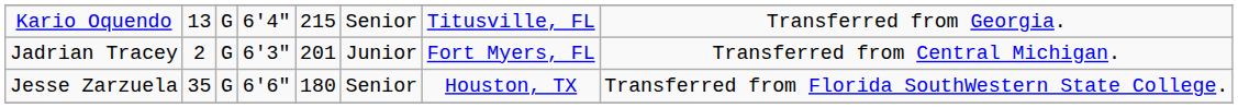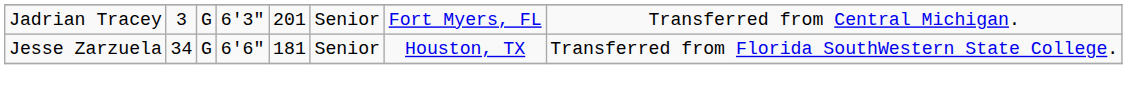- row: Kario Oquendo | 13 | G | 6'4" | 215 | Senior | Titusville, FL | Transferred from Georgia.
Jadrian Tracey | column 2: 2 -> 3
Jadrian Tracey | column 6: Junior -> Senior
Jesse Zarzuela | column 2: 35 -> 34
Jesse Zarzuela | column 5: 180 -> 181
